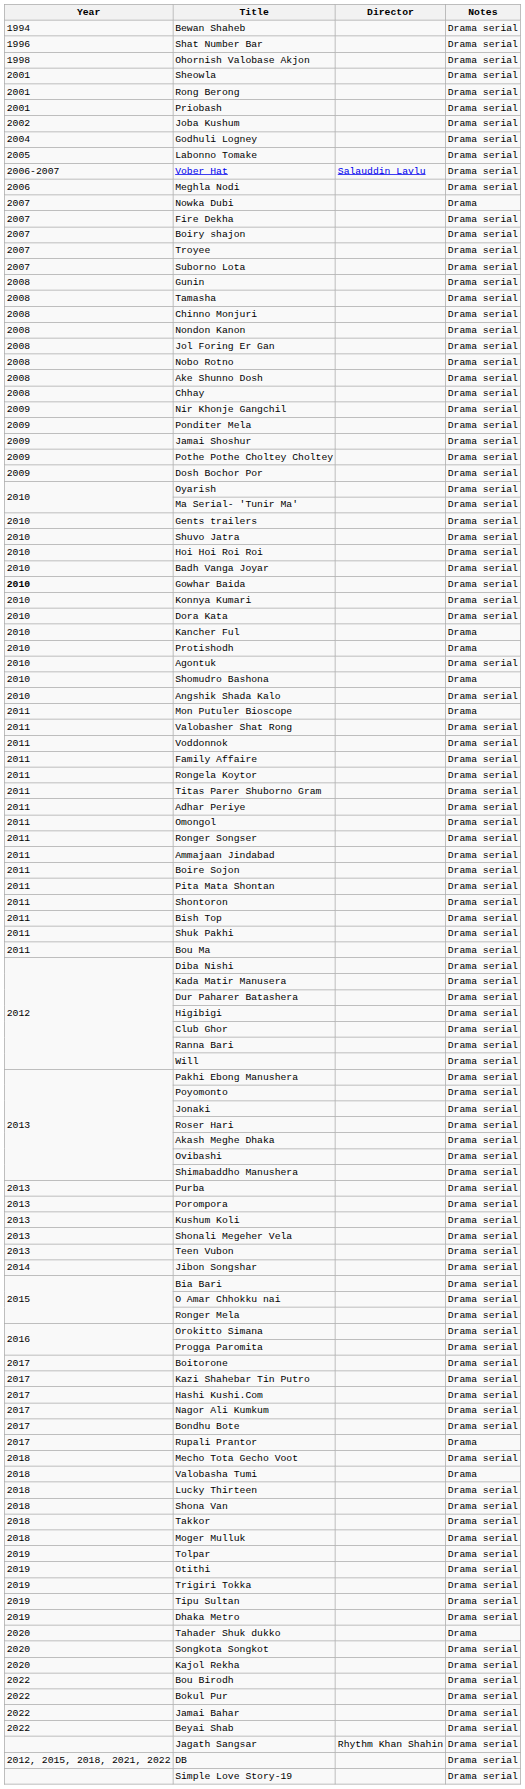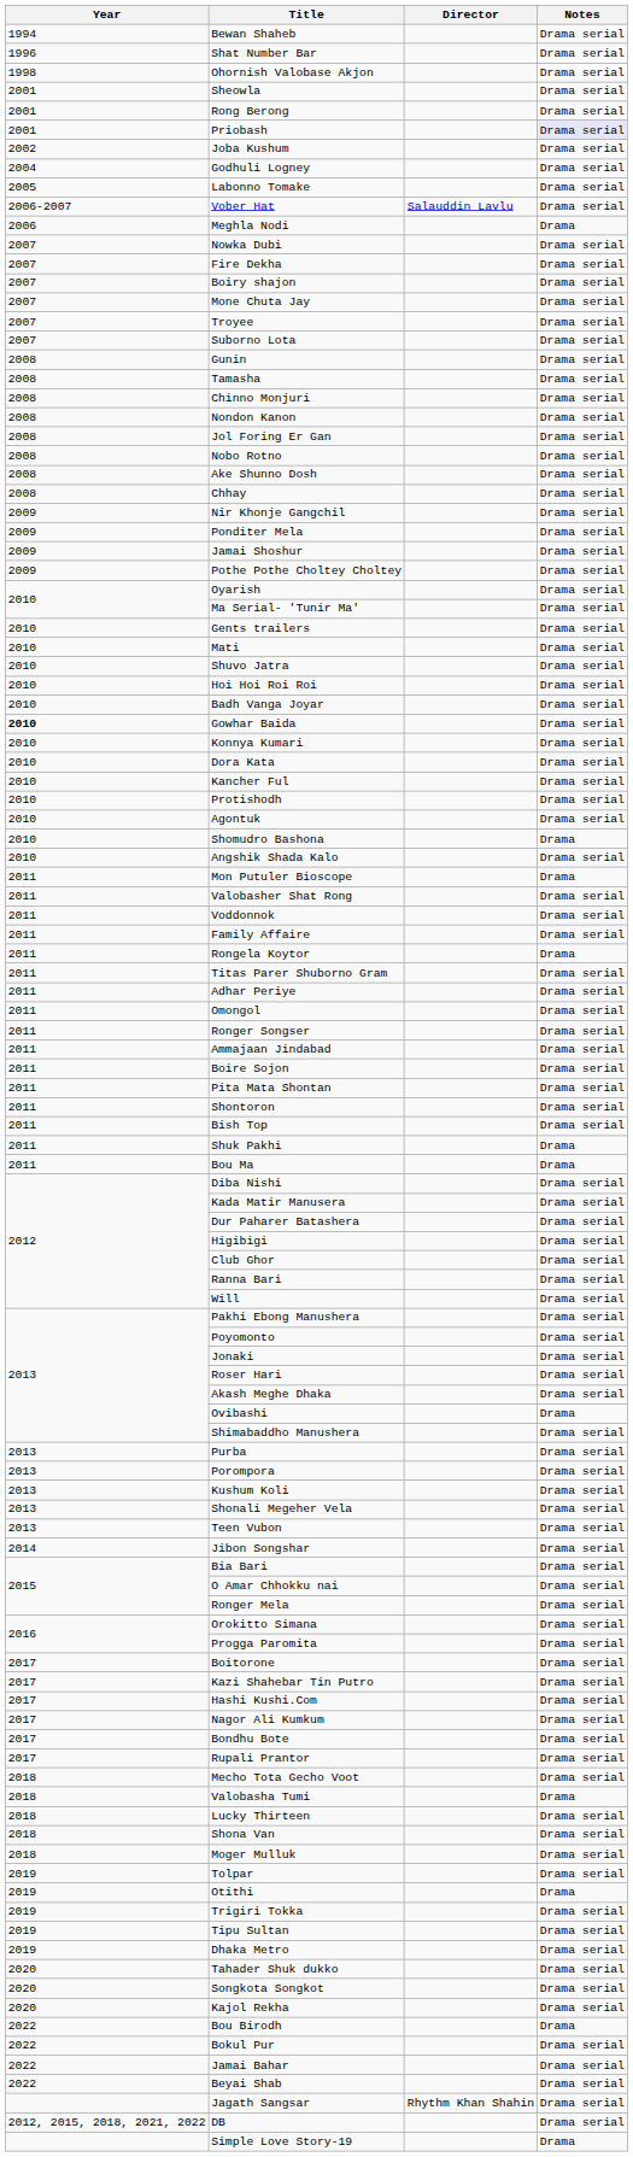Priobash | Notes: no background -> lavender background
Meghla Nodi | Notes: Drama serial -> Drama
Nowka Dubi | Notes: Drama -> Drama serial
+ row: 2007 | Mone Chuta Jay | Drama serial
- row: 2009 | Dosh Bochor Por | Drama serial
+ row: 2010 | Mati | Drama serial
Kancher Ful | Notes: Drama -> Drama serial
Protishodh | Notes: Drama -> Drama serial
Rongela Koytor | Notes: Drama serial -> Drama
Shuk Pakhi | Notes: Drama serial -> Drama
Bou Ma | Notes: Drama serial -> Drama
Ovibashi | Notes: Drama serial -> Drama
Rupali Prantor | Notes: Drama -> Drama serial
- row: 2018 | Takkor | Drama serial
Otithi | Notes: Drama serial -> Drama
Tahader Shuk dukko | Notes: Drama -> Drama serial
Bou Birodh | Notes: Drama serial -> Drama
Simple Love Story-19 | Notes: Drama serial -> Drama
